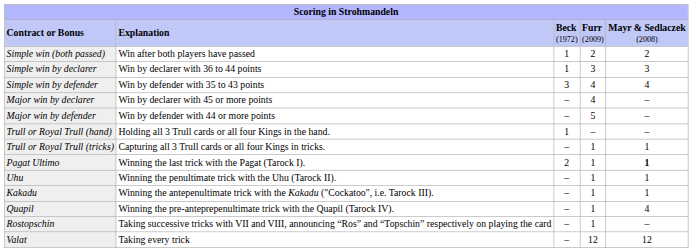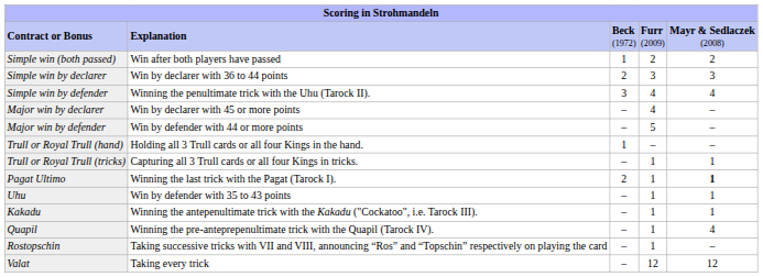Simple win by declarer | column 3: 1 -> 2
Simple win by defender | column 2: Win by defender with 35 to 43 points -> Winning the penultimate trick with the Uhu (Tarock II).
Uhu | column 2: Winning the penultimate trick with the Uhu (Tarock II). -> Win by defender with 35 to 43 points
